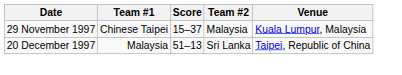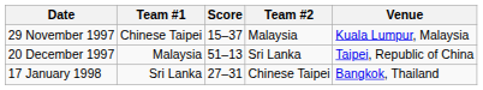+ row: 17 January 1998 | Sri Lanka | 27–31 | Chinese Taipei | Bangkok, Thailand
